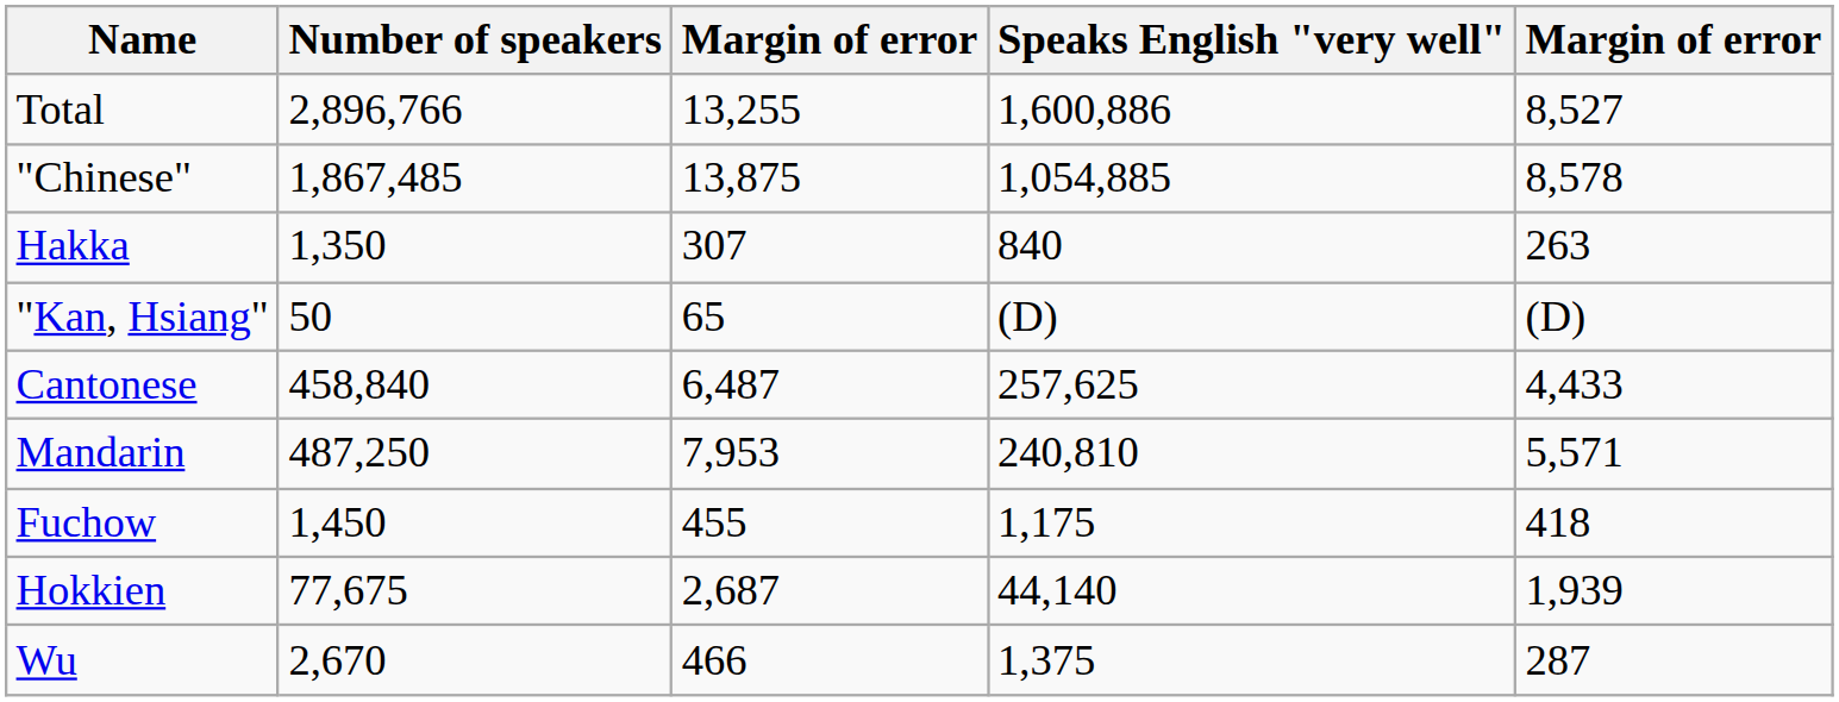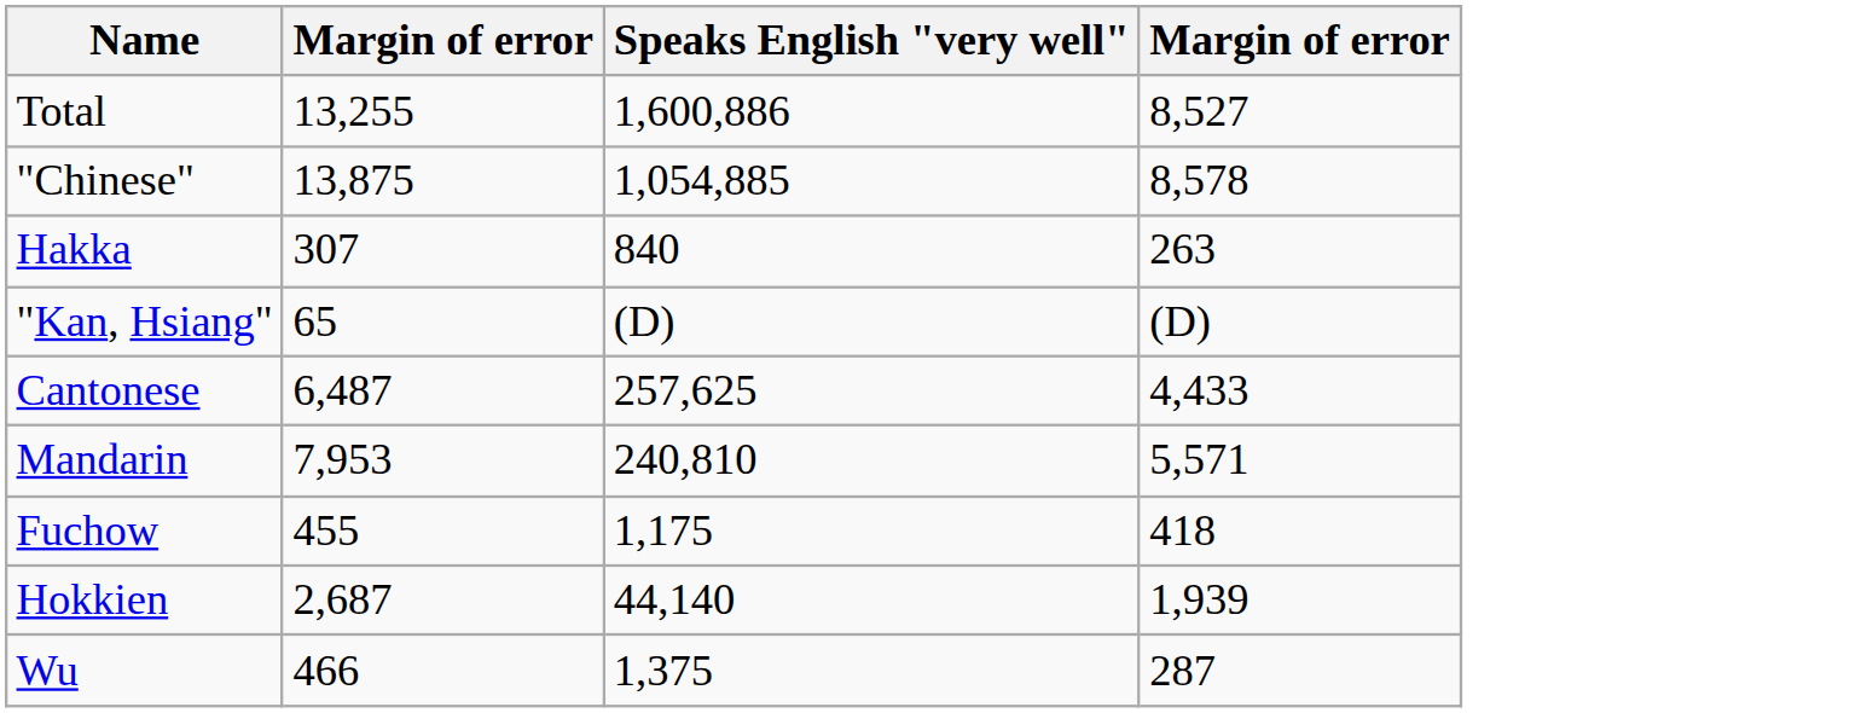- column: Number of speakers | 2,896,766 | 1,867,485 | 1,350 | 50 | 458,840 | 487,250 | 1,450 | 77,675 | 2,670
